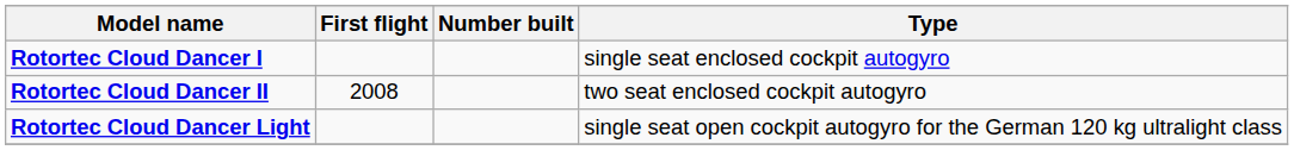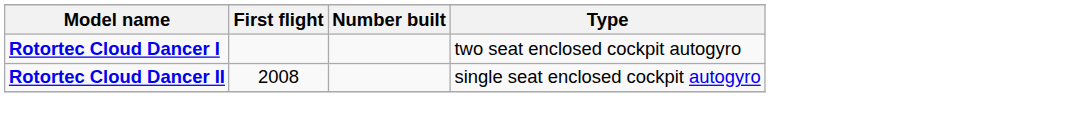Rotortec Cloud Dancer I | Type: single seat enclosed cockpit autogyro -> two seat enclosed cockpit autogyro
Rotortec Cloud Dancer II | Type: two seat enclosed cockpit autogyro -> single seat enclosed cockpit autogyro
- row: Rotortec Cloud Dancer Light | single seat open cockpit autogyro for the German 120 kg ultralight class
